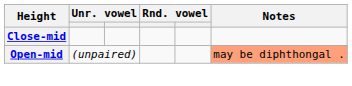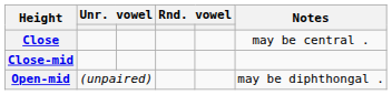+ row: Close | may be central .
Open-mid | Notes: lightsalmon background -> no background
